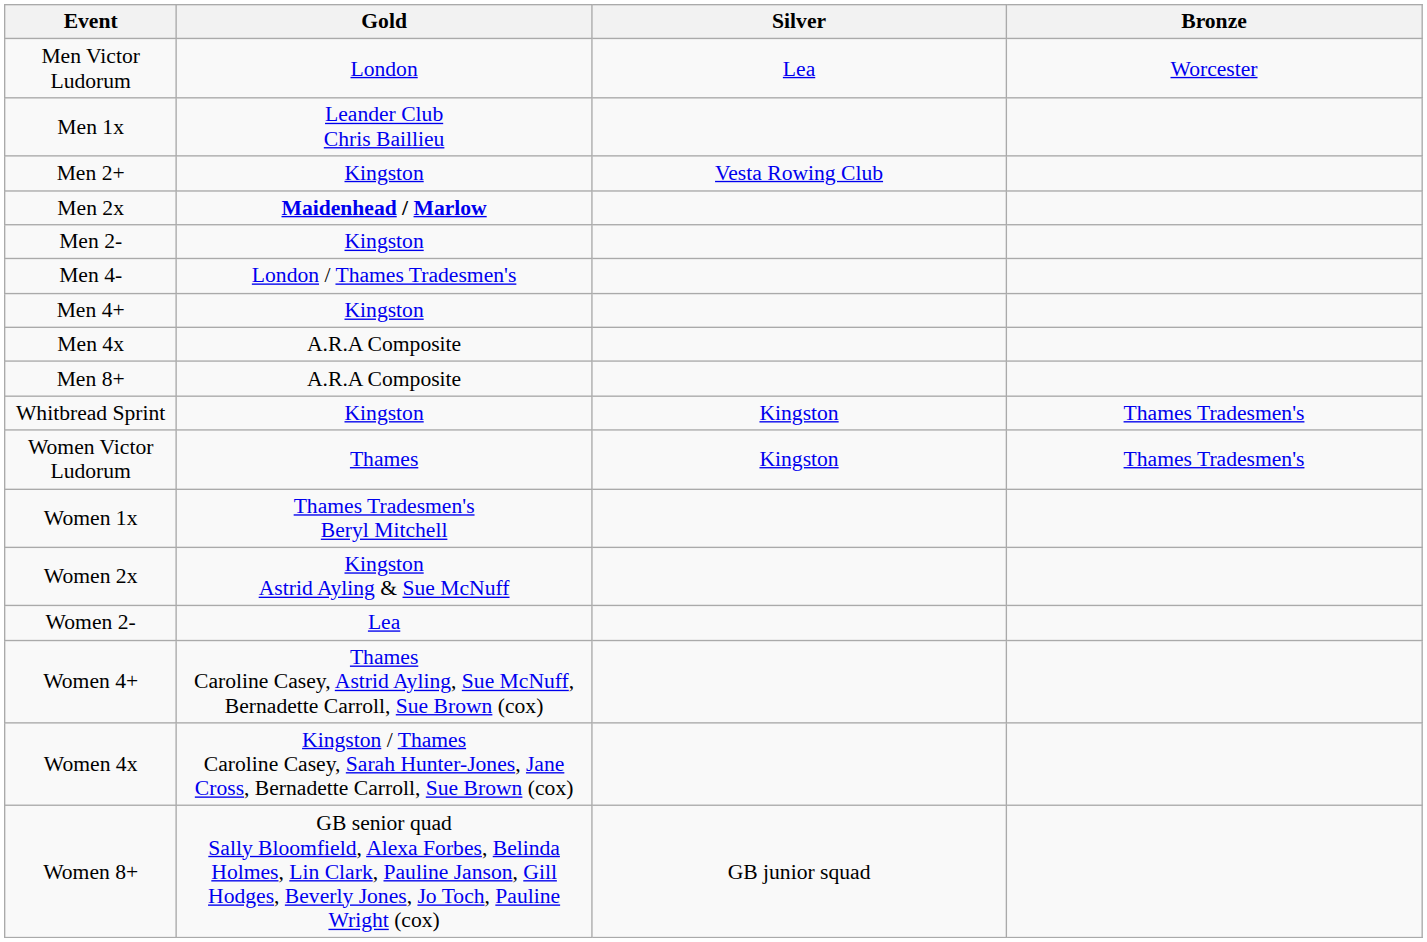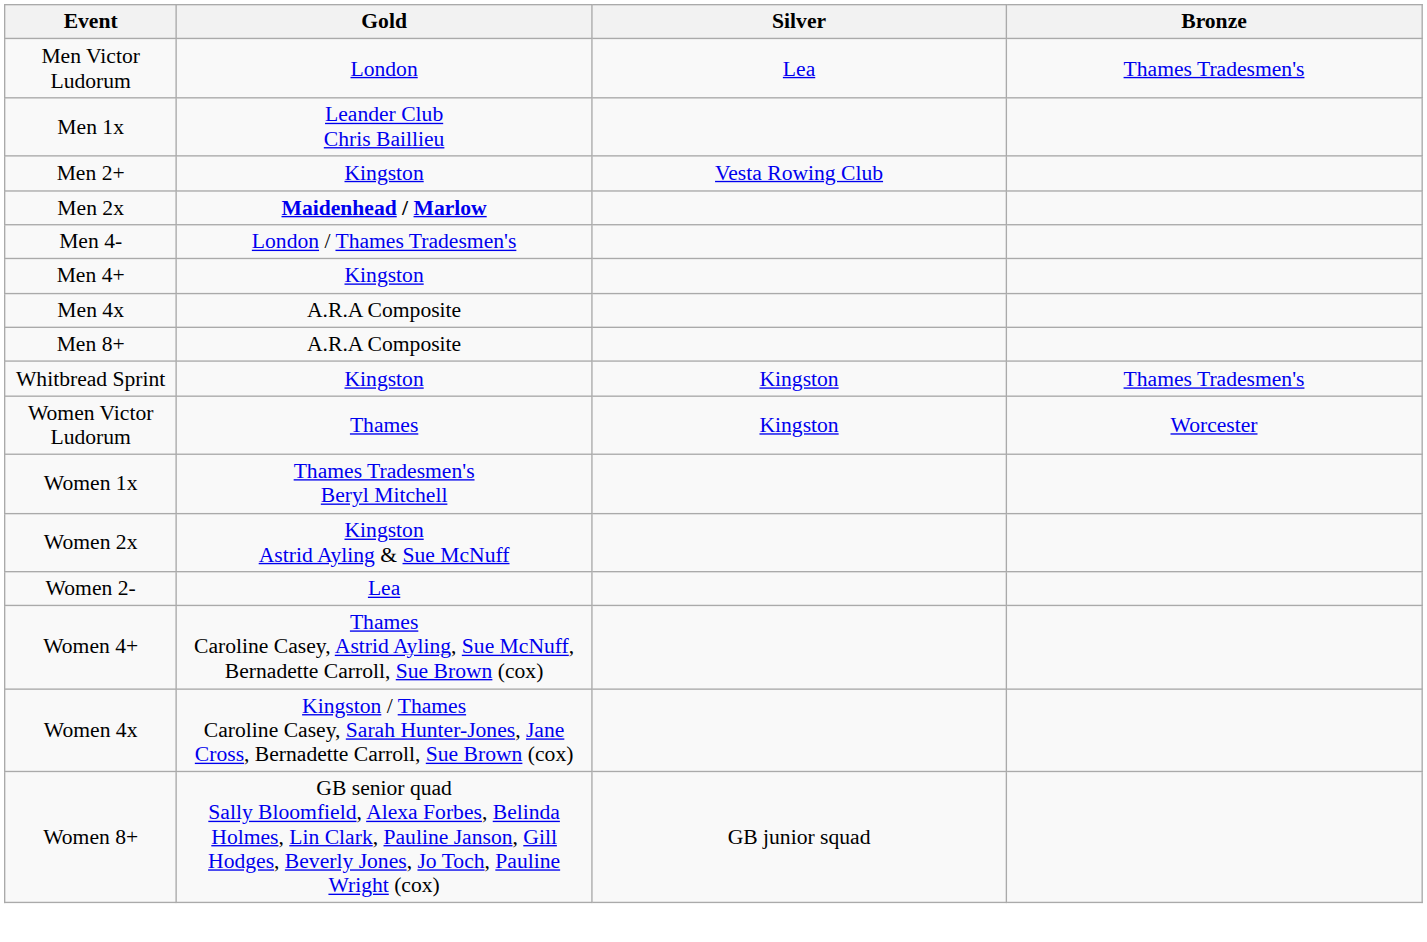Men Victor Ludorum | Bronze: Worcester -> Thames Tradesmen's
- row: Men 2- | Kingston
Women Victor Ludorum | Bronze: Thames Tradesmen's -> Worcester
